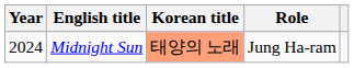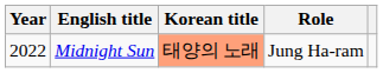Midnight Sun | Year: 2024 -> 2022
